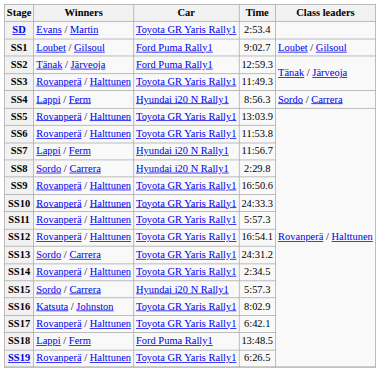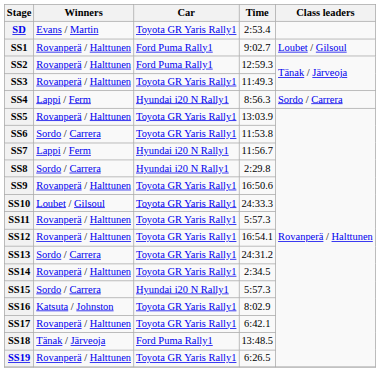SS1 | Winners: Loubet / Gilsoul -> Rovanperä / Halttunen
SS2 | Winners: Tänak / Järveoja -> Rovanperä / Halttunen
SS6 | Winners: Rovanperä / Halttunen -> Sordo / Carrera
SS10 | Winners: Rovanperä / Halttunen -> Loubet / Gilsoul
SS18 | Winners: Lappi / Ferm -> Tänak / Järveoja
